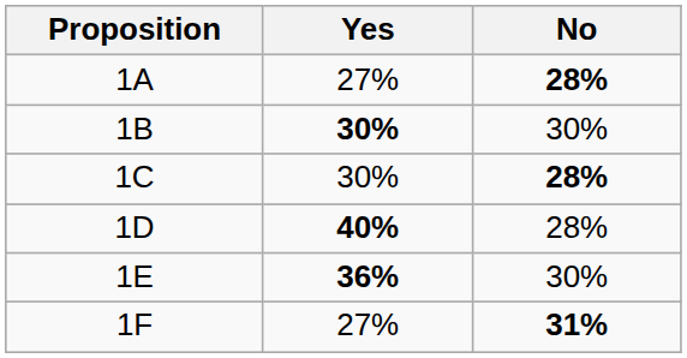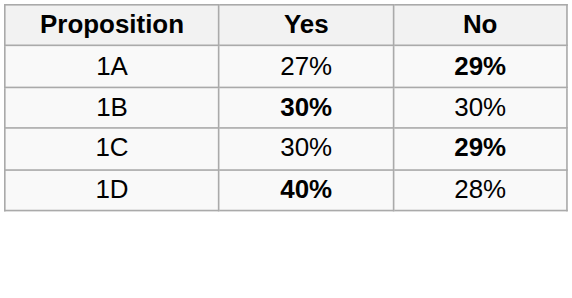1A | No: 28% -> 29%
1C | No: 28% -> 29%
- row: 1E | 36% | 30%
- row: 1F | 27% | 31%
